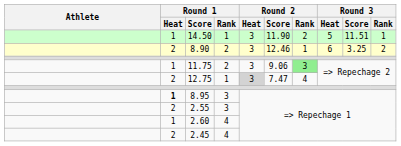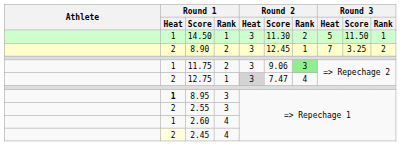14.50 | Round 2 / Score: 11.90 -> 11.30
14.50 | Round 3 / Score: 11.51 -> 11.50
8.90 | Round 2 / Score: 12.46 -> 12.45
8.90 | Round 3 / Heat: 6 -> 7
2.45 | Round 1 / Heat: no background -> lightyellow background
